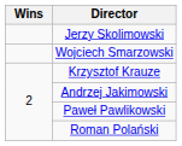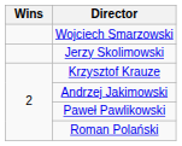rows swapped: Wojciech Smarzowski <-> Jerzy Skolimowski
